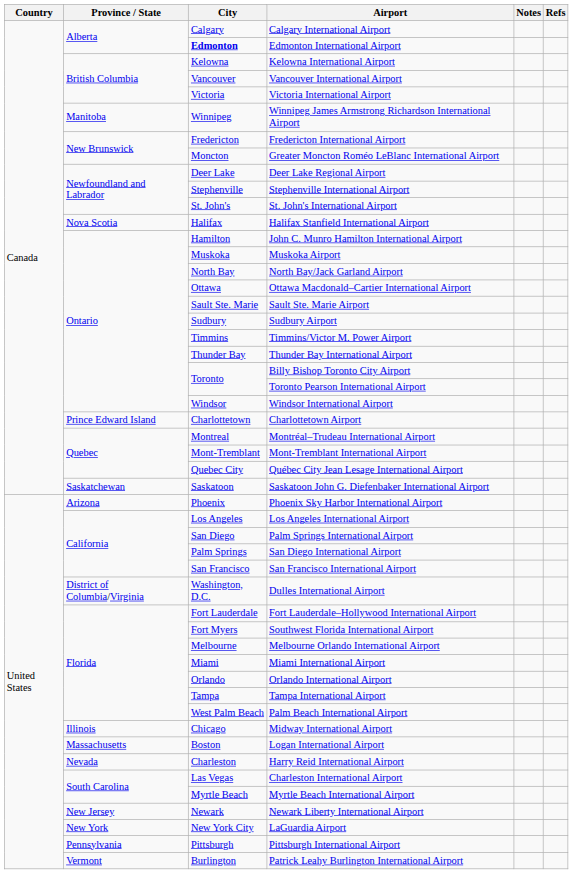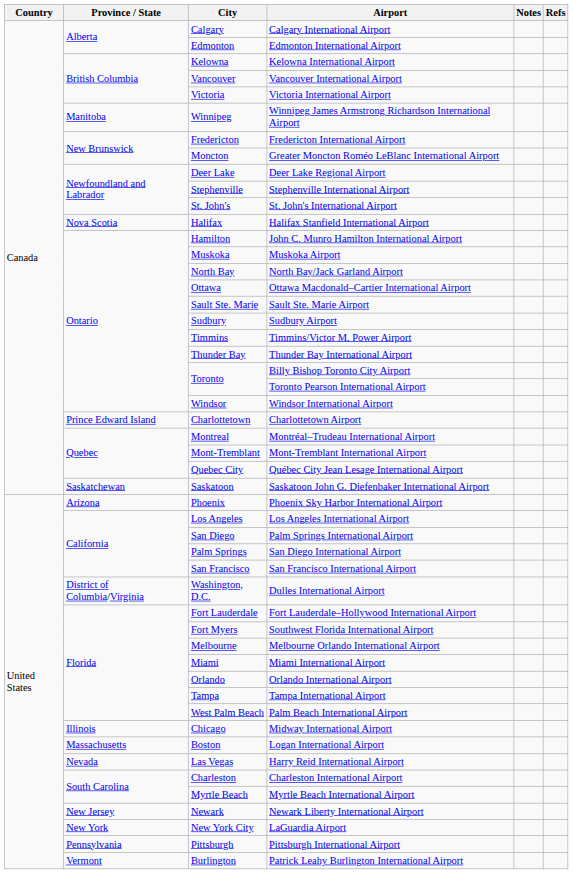Edmonton International Airport | City: bold -> normal
Harry Reid International Airport | City: Charleston -> Las Vegas
Charleston International Airport | City: Las Vegas -> Charleston
